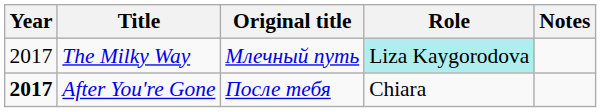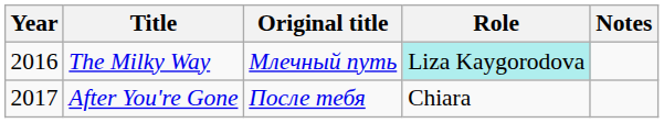The Milky Way | Year: 2017 -> 2016
After You're Gone | Year: bold -> normal
